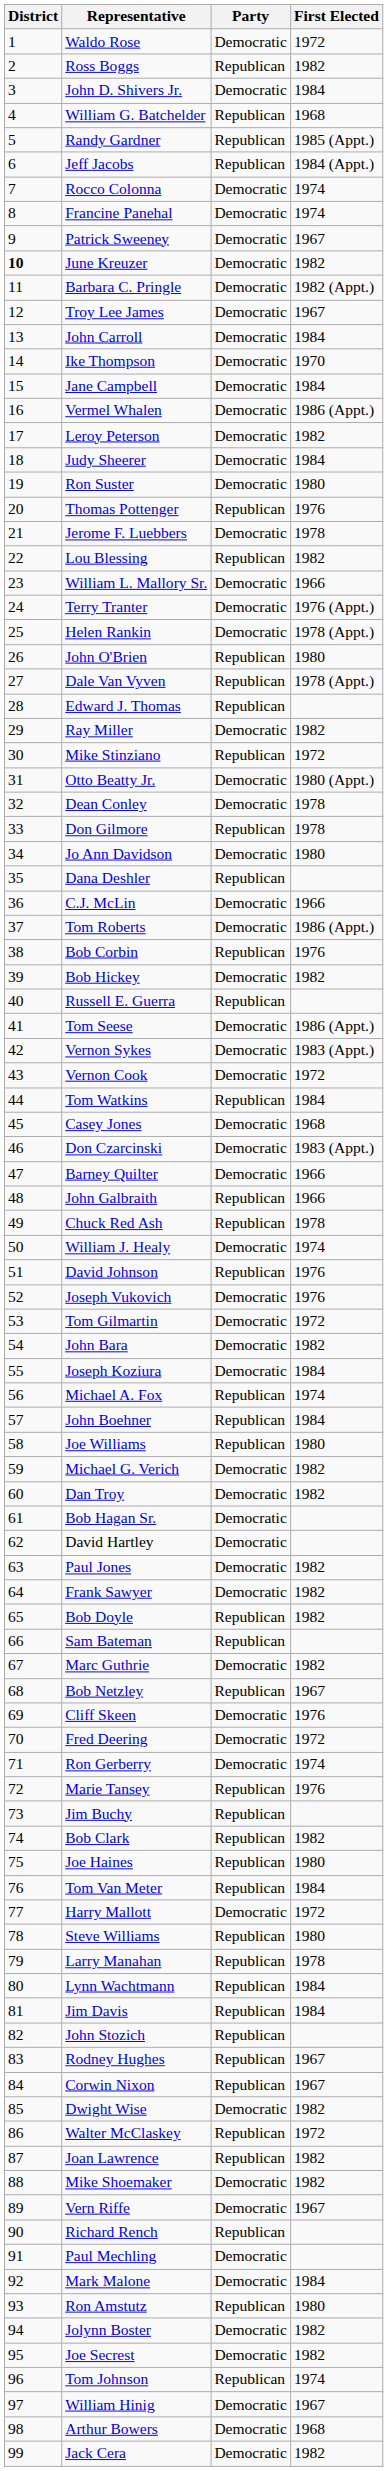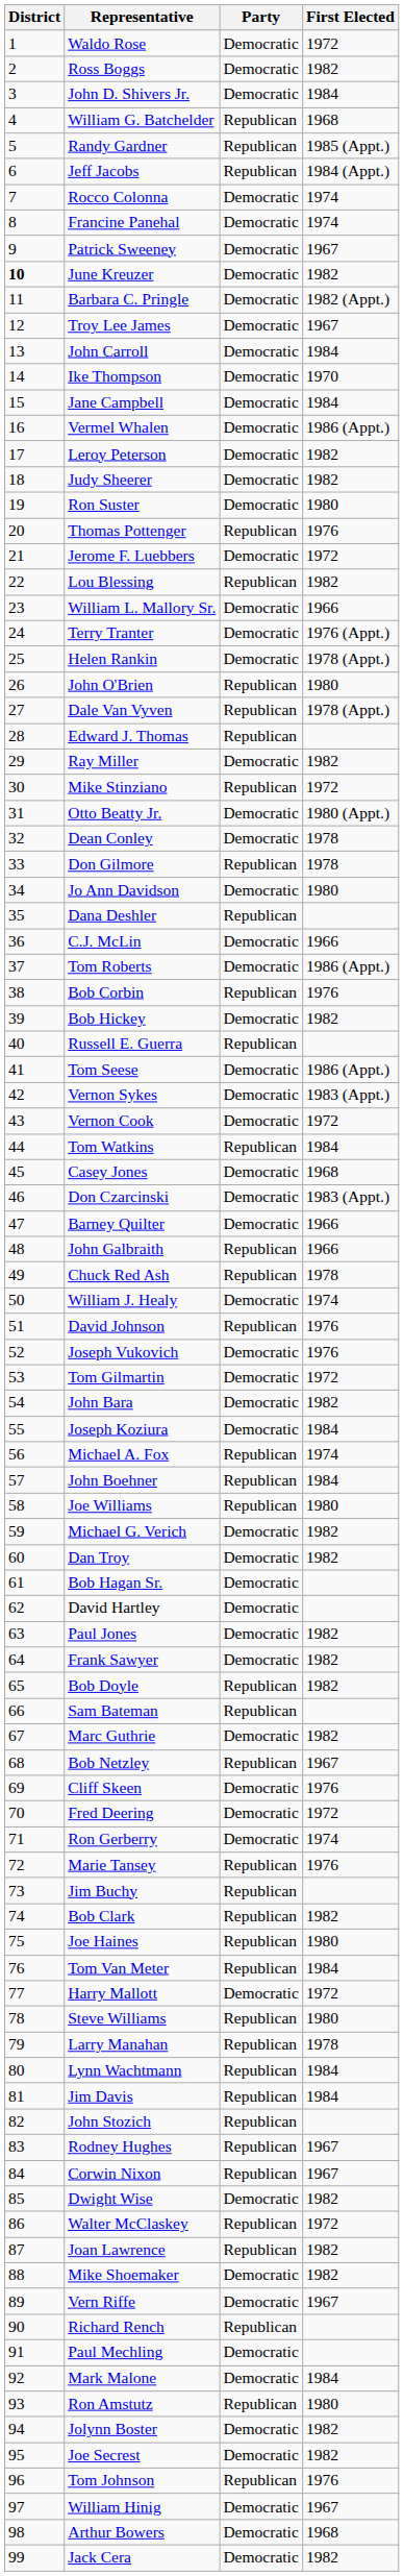Ross Boggs | Party: Republican -> Democratic
Judy Sheerer | First Elected: 1984 -> 1982
Jerome F. Luebbers | First Elected: 1978 -> 1972
Tom Johnson | First Elected: 1974 -> 1976
